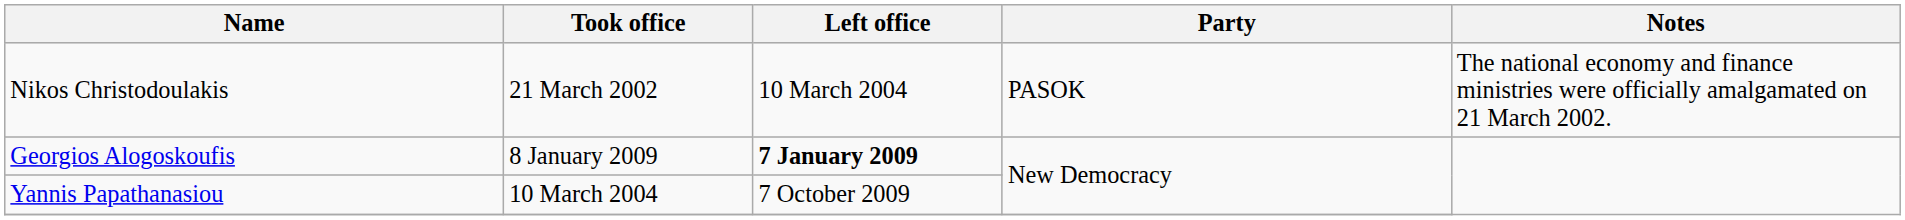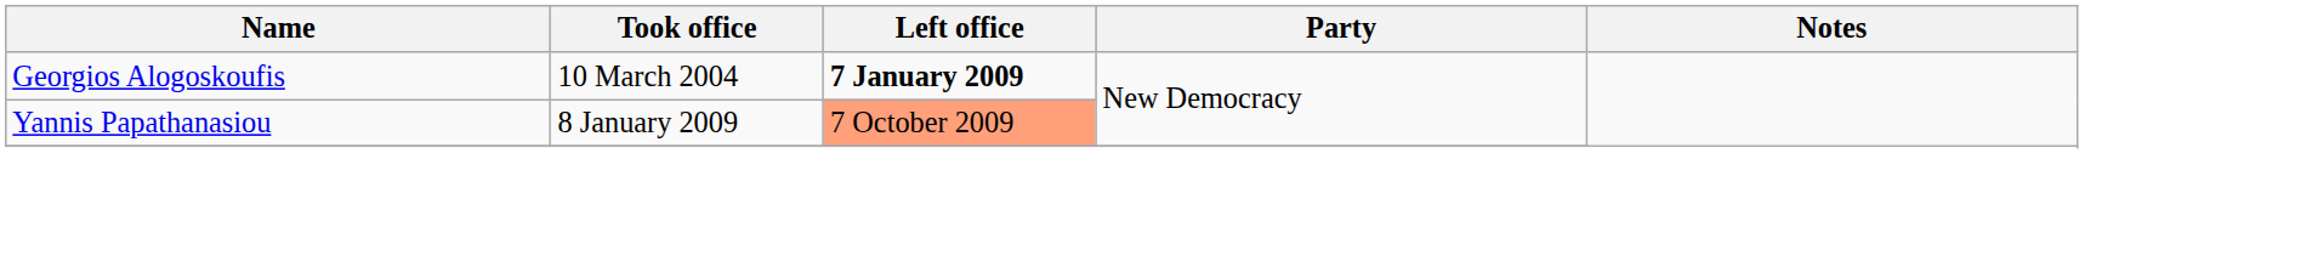- row: Nikos Christodoulakis | 21 March 2002 | 10 March 2004 | PASOK | The national economy and finance ministries were officially amalgamated on 21 March 2002.
Georgios Alogoskoufis | Took office: 8 January 2009 -> 10 March 2004
Yannis Papathanasiou | Took office: 10 March 2004 -> 8 January 2009
Yannis Papathanasiou | Left office: no background -> lightsalmon background
